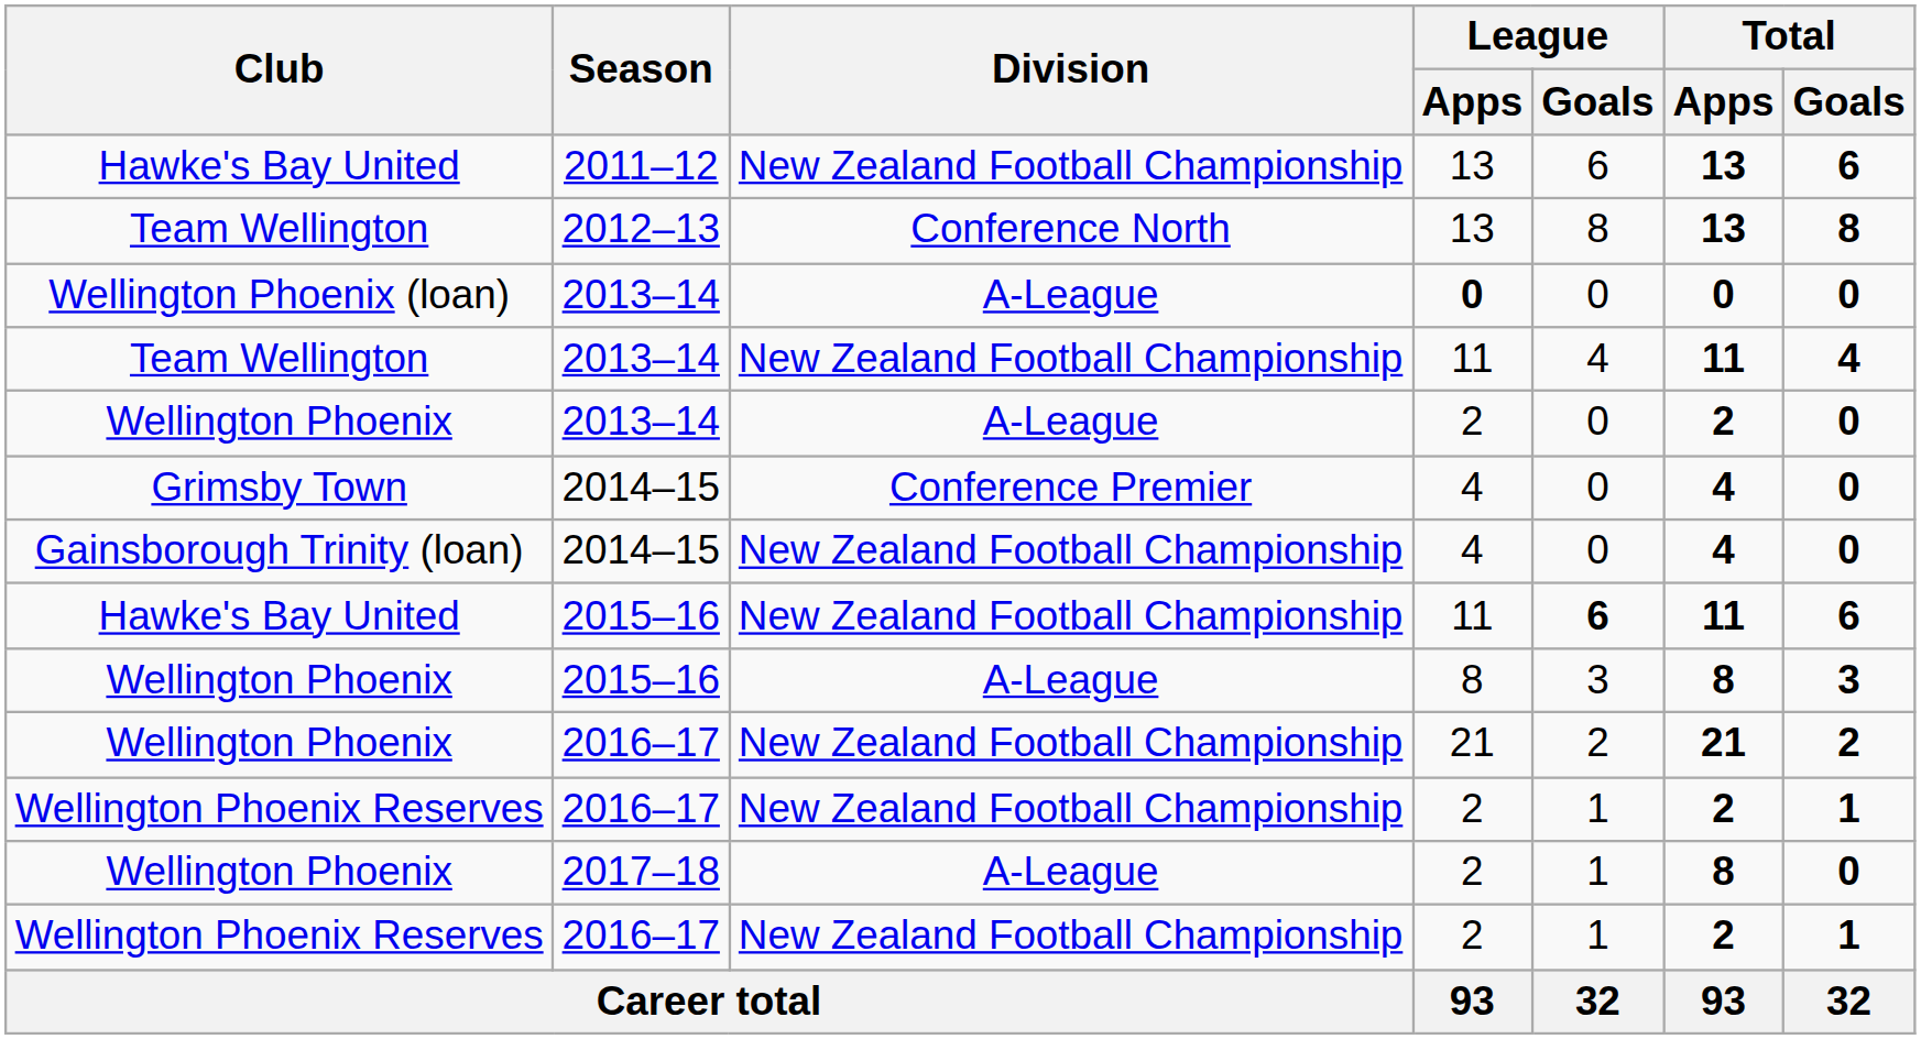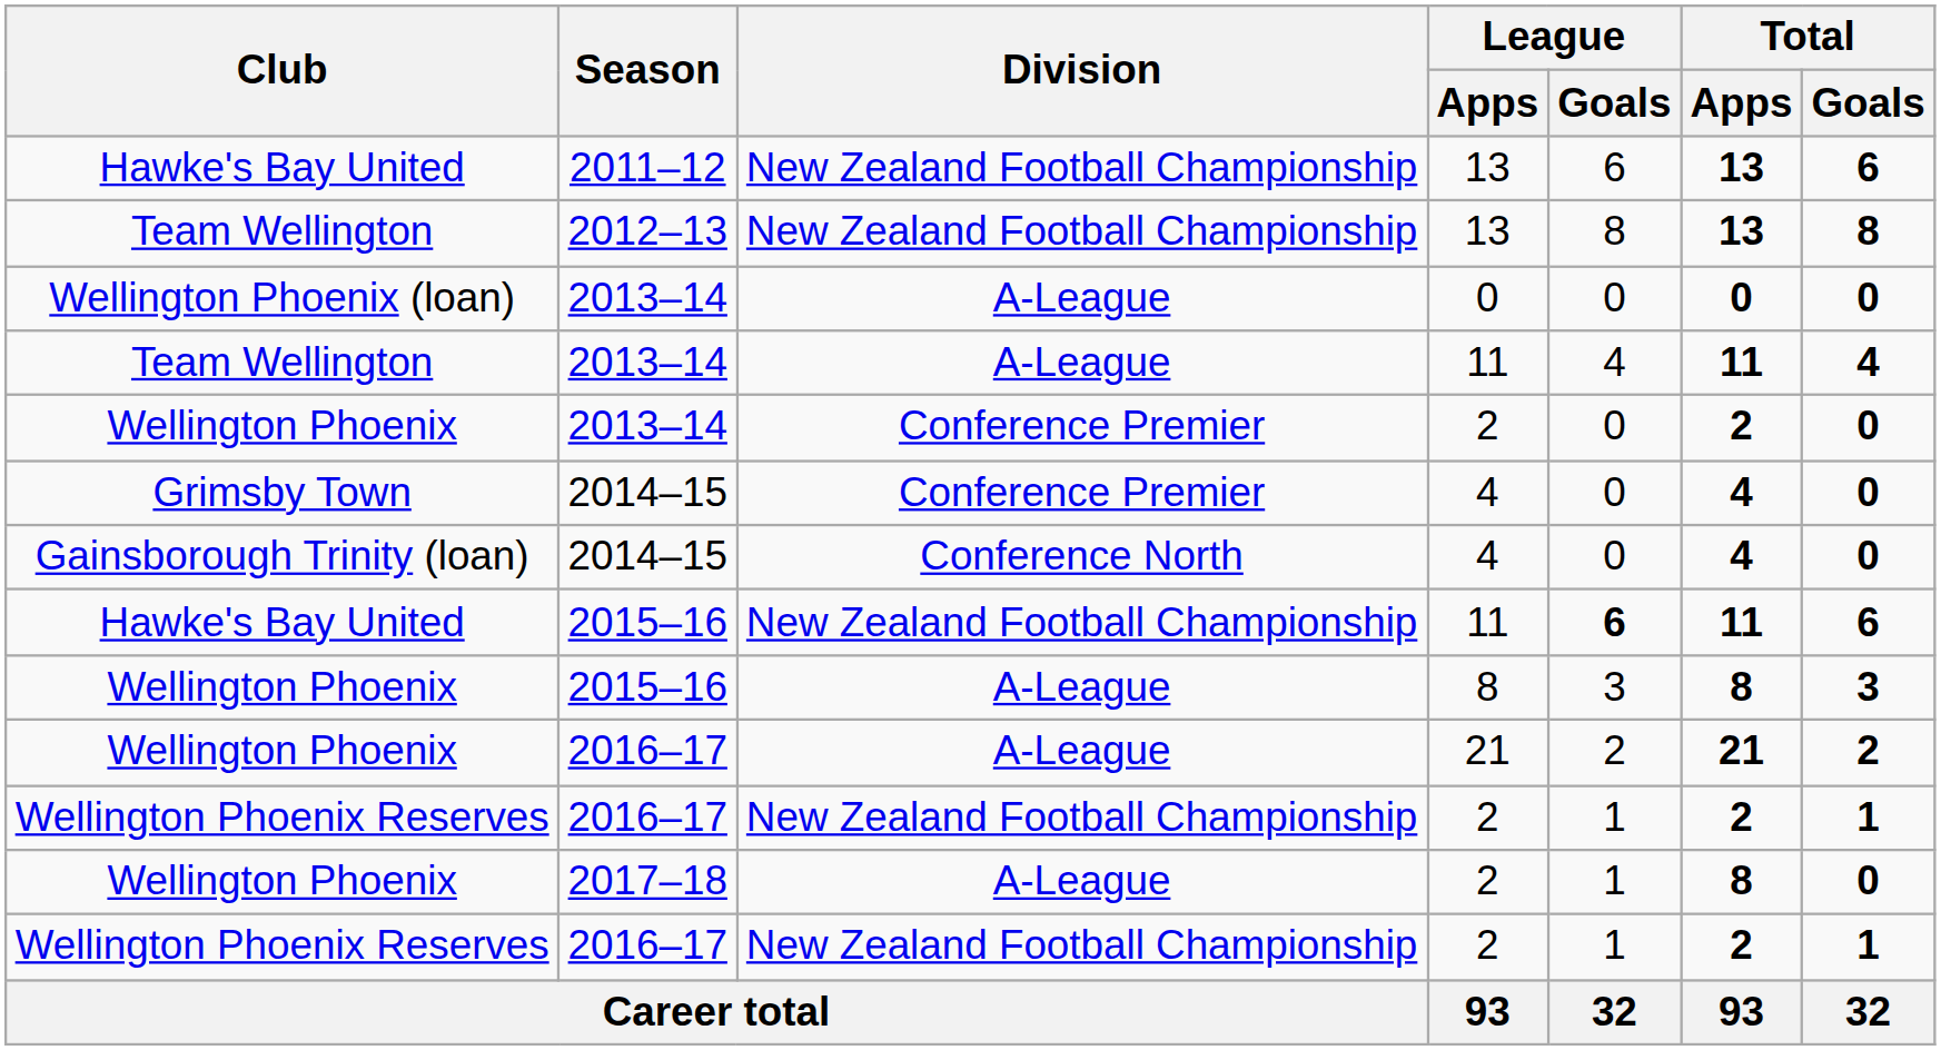Team Wellington / 2012–13 | Division: Conference North -> New Zealand Football Championship
Wellington Phoenix (loan) | League / Apps: bold -> normal
Team Wellington / 2013–14 | Division: New Zealand Football Championship -> A-League
Wellington Phoenix / 2013–14 | Division: A-League -> Conference Premier
Gainsborough Trinity (loan) | Division: New Zealand Football Championship -> Conference North
Wellington Phoenix / 2016–17 | Division: New Zealand Football Championship -> A-League
